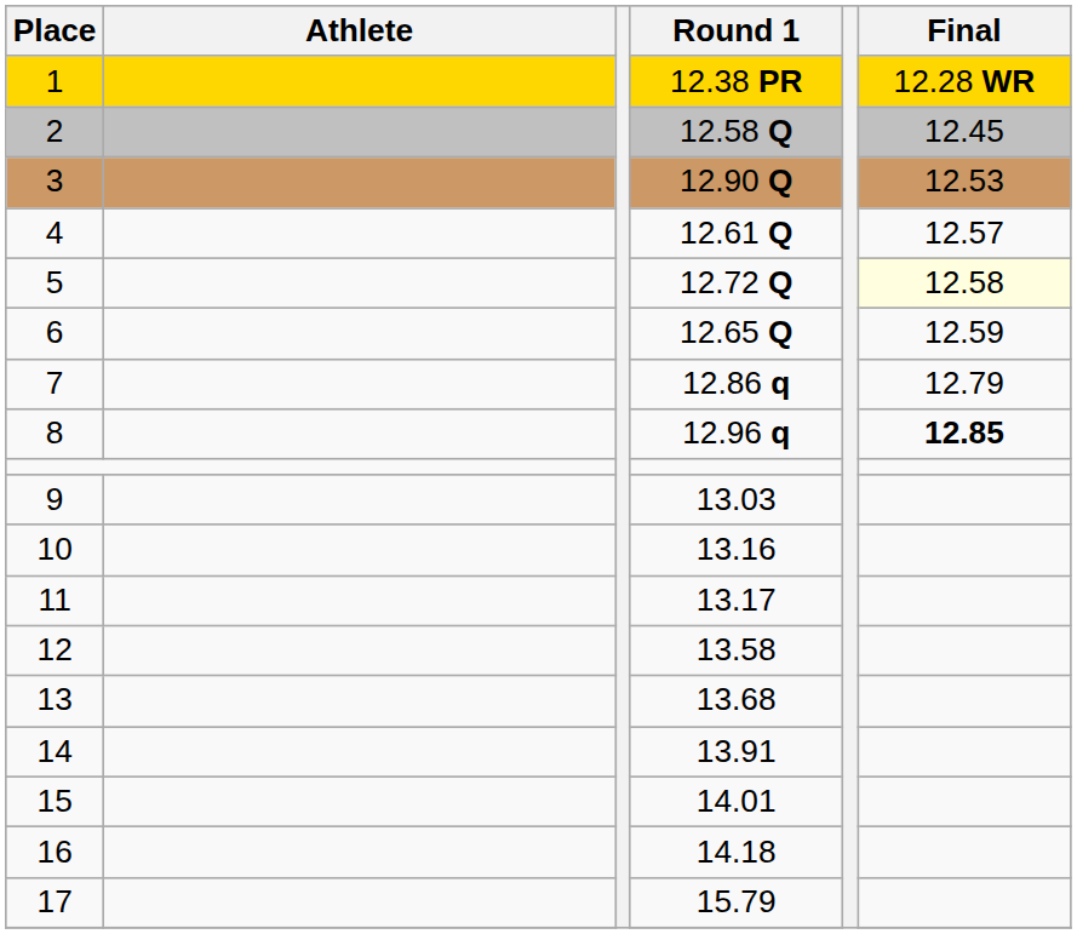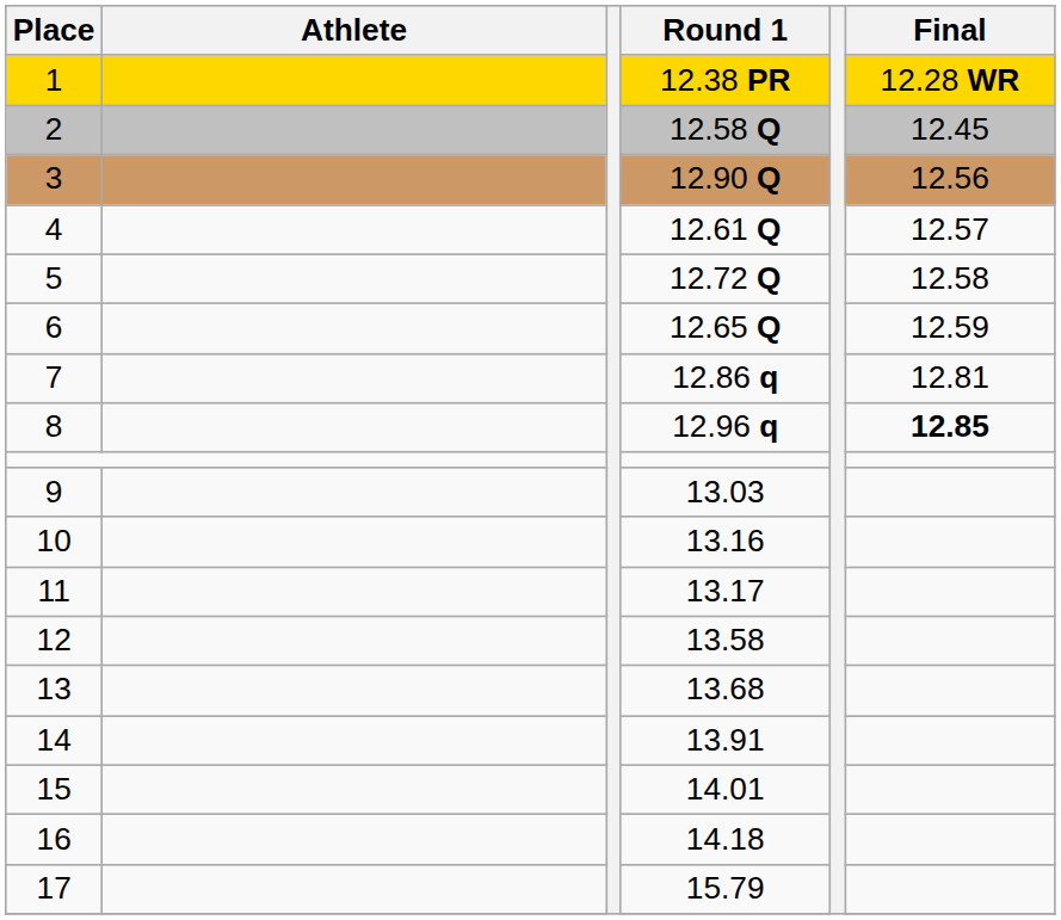3 | Final: 12.53 -> 12.56
5 | Final: lightyellow background -> no background
7 | Final: 12.79 -> 12.81
